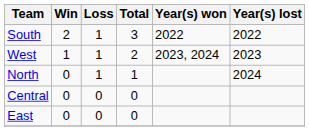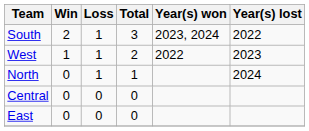South | Year(s) won: 2022 -> 2023, 2024
West | Year(s) won: 2023, 2024 -> 2022
